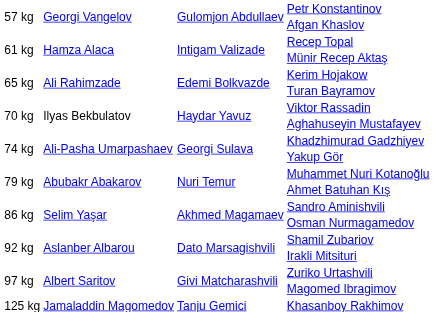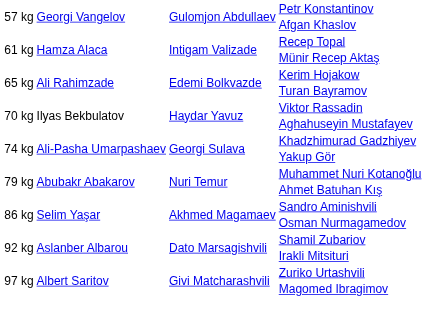- row: 125 kg | Jamaladdin Magomedov | Tanju Gemici | Khasanboy Rakhimov
